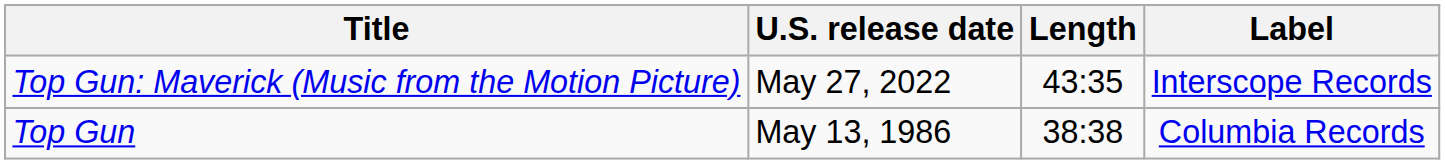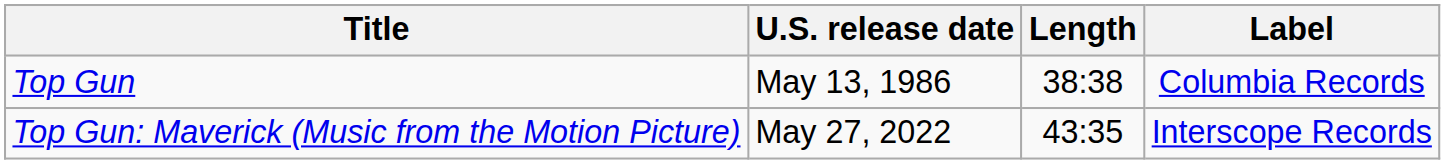rows swapped: Top Gun <-> Top Gun: Maverick (Music from the Motion Picture)
